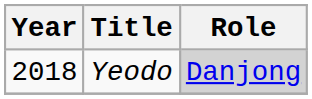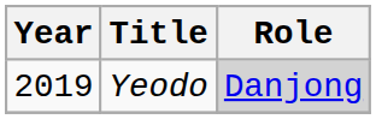Yeodo | Year: 2018 -> 2019
